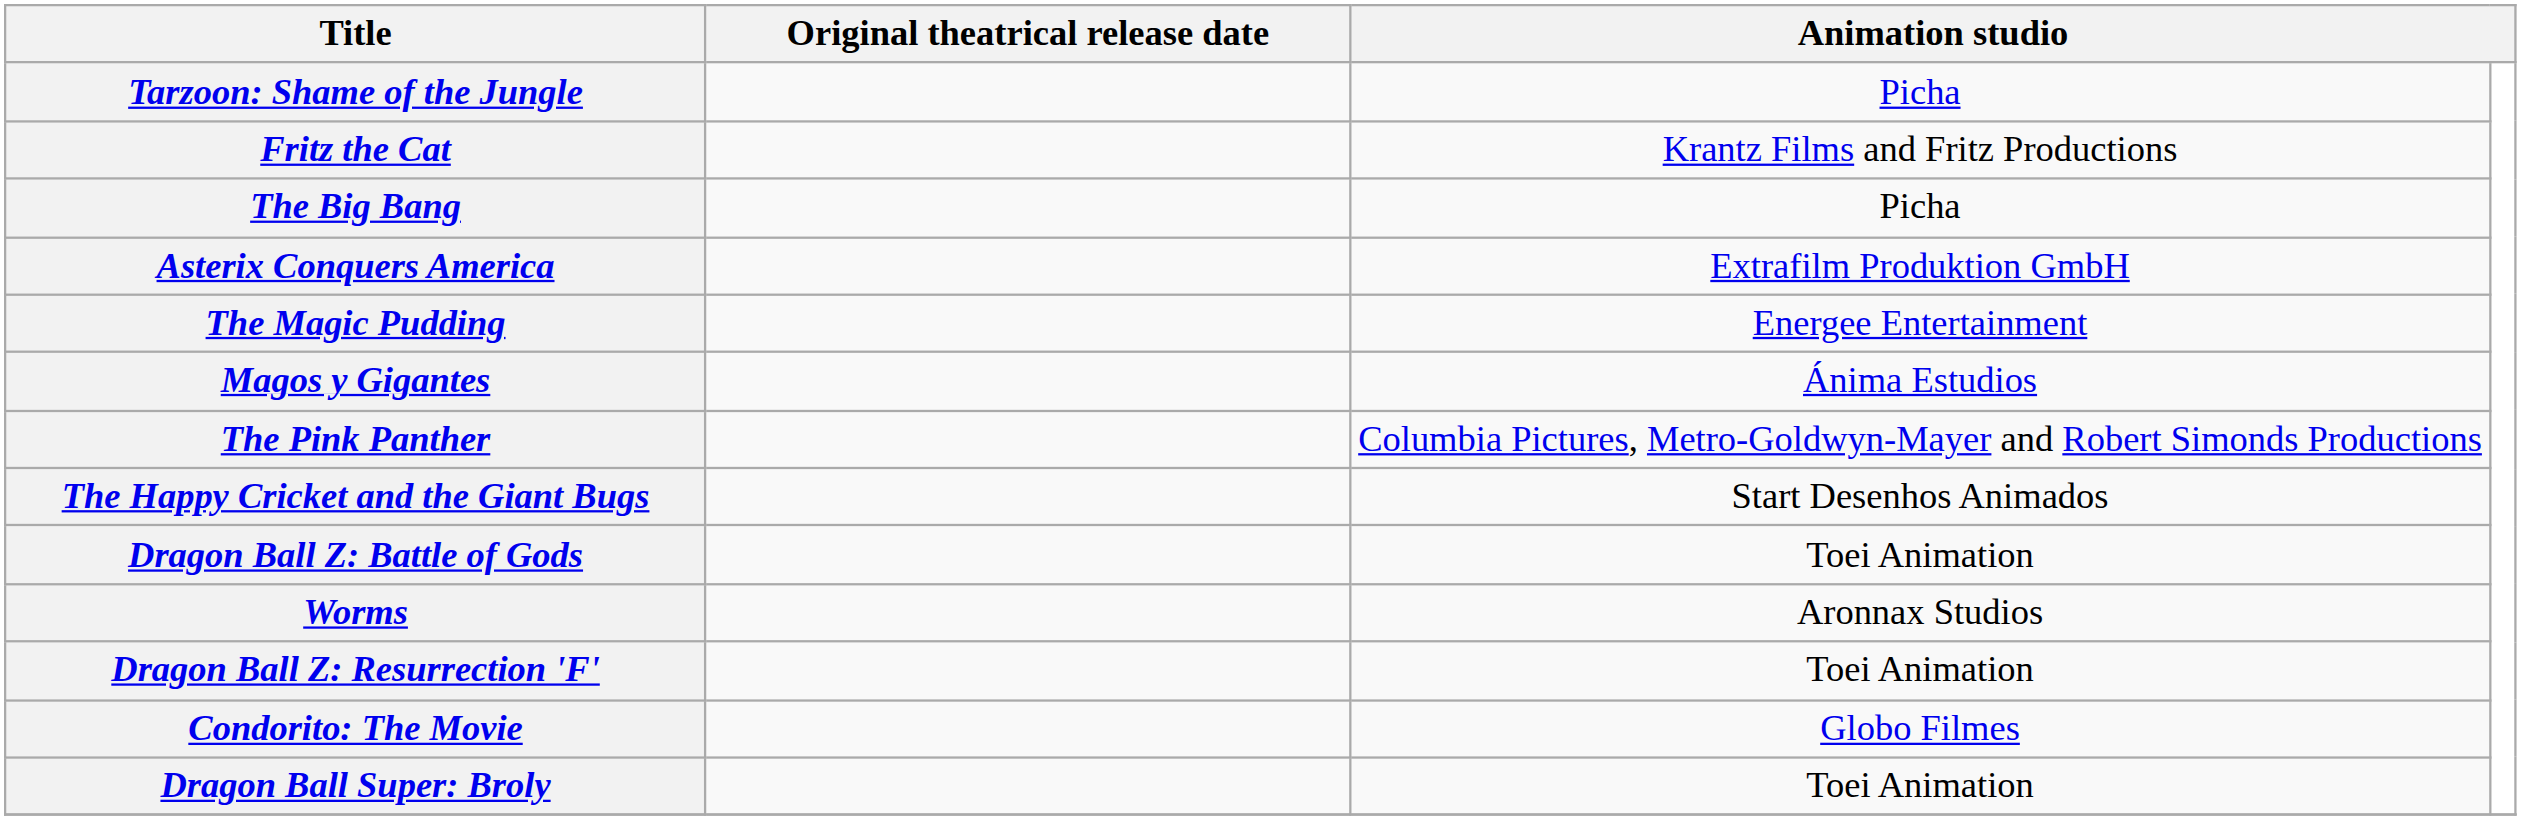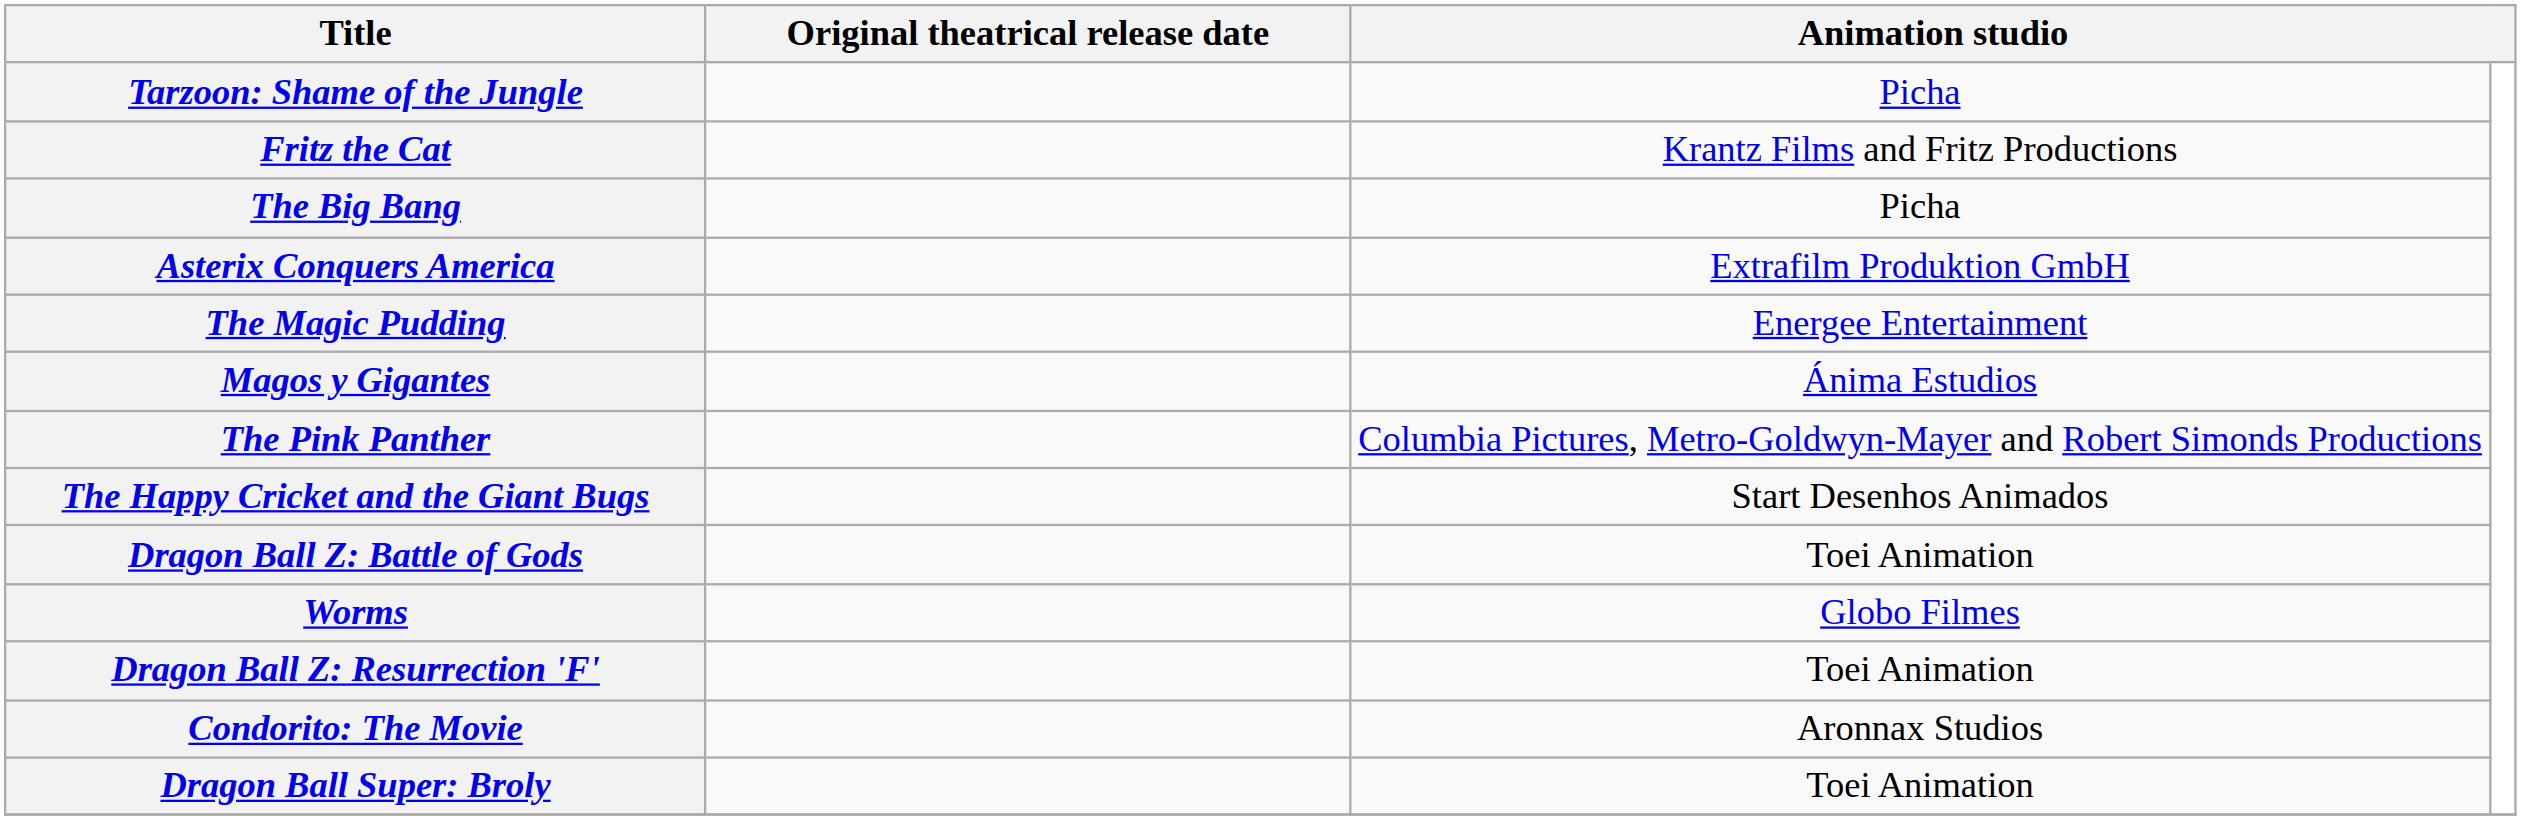Worms | column 3: Aronnax Studios -> Globo Filmes
Condorito: The Movie | column 3: Globo Filmes -> Aronnax Studios
